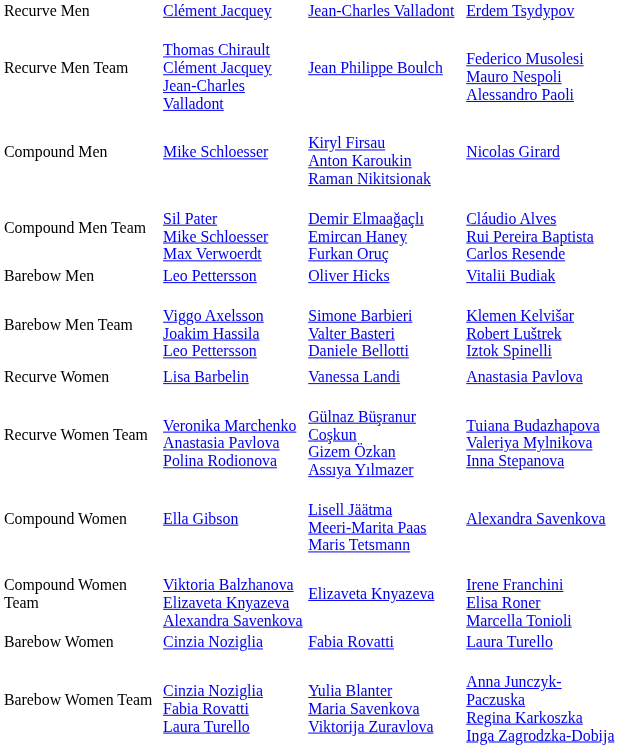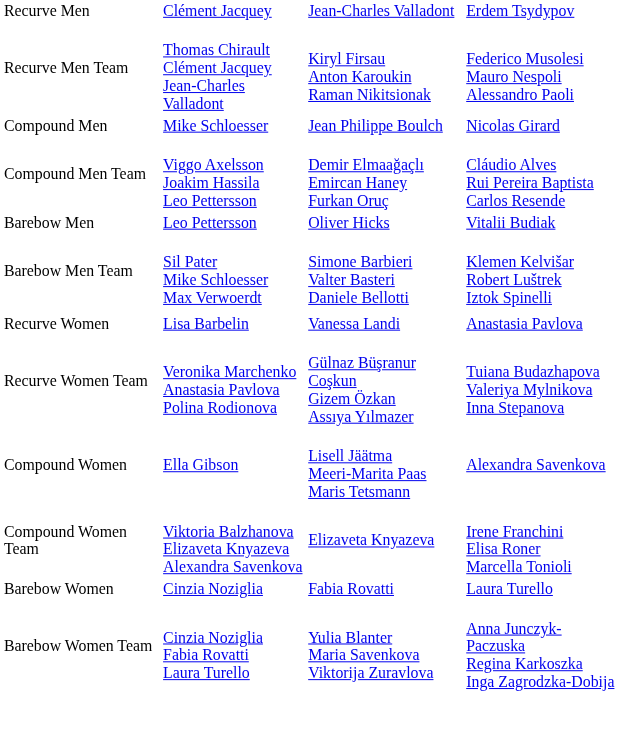Recurve Men Team | column 3: Jean Philippe Boulch -> Kiryl Firsau Anton Karoukin Raman Nikitsionak
Compound Men | column 3: Kiryl Firsau Anton Karoukin Raman Nikitsionak -> Jean Philippe Boulch
Compound Men Team | column 2: Sil Pater Mike Schloesser Max Verwoerdt -> Viggo Axelsson Joakim Hassila Leo Pettersson
Barebow Men Team | column 2: Viggo Axelsson Joakim Hassila Leo Pettersson -> Sil Pater Mike Schloesser Max Verwoerdt
